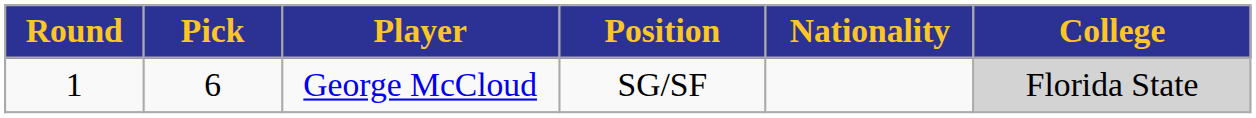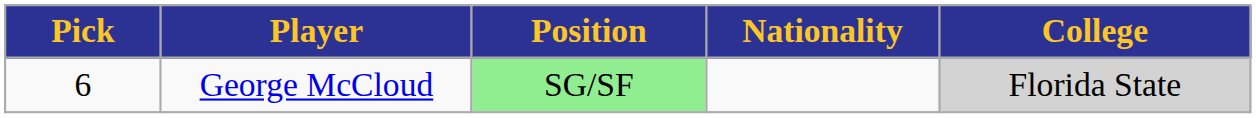- column: Round | 1
George McCloud | Position: no background -> lightgreen background
